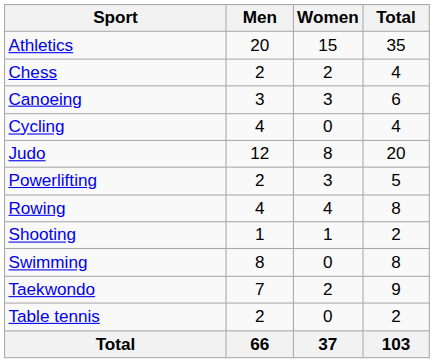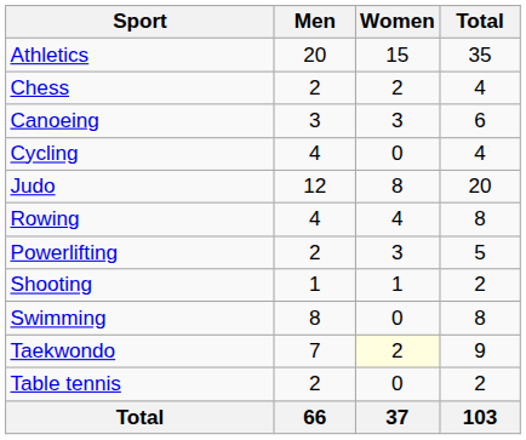rows swapped: Powerlifting <-> Rowing
Taekwondo | Women: no background -> lightyellow background
